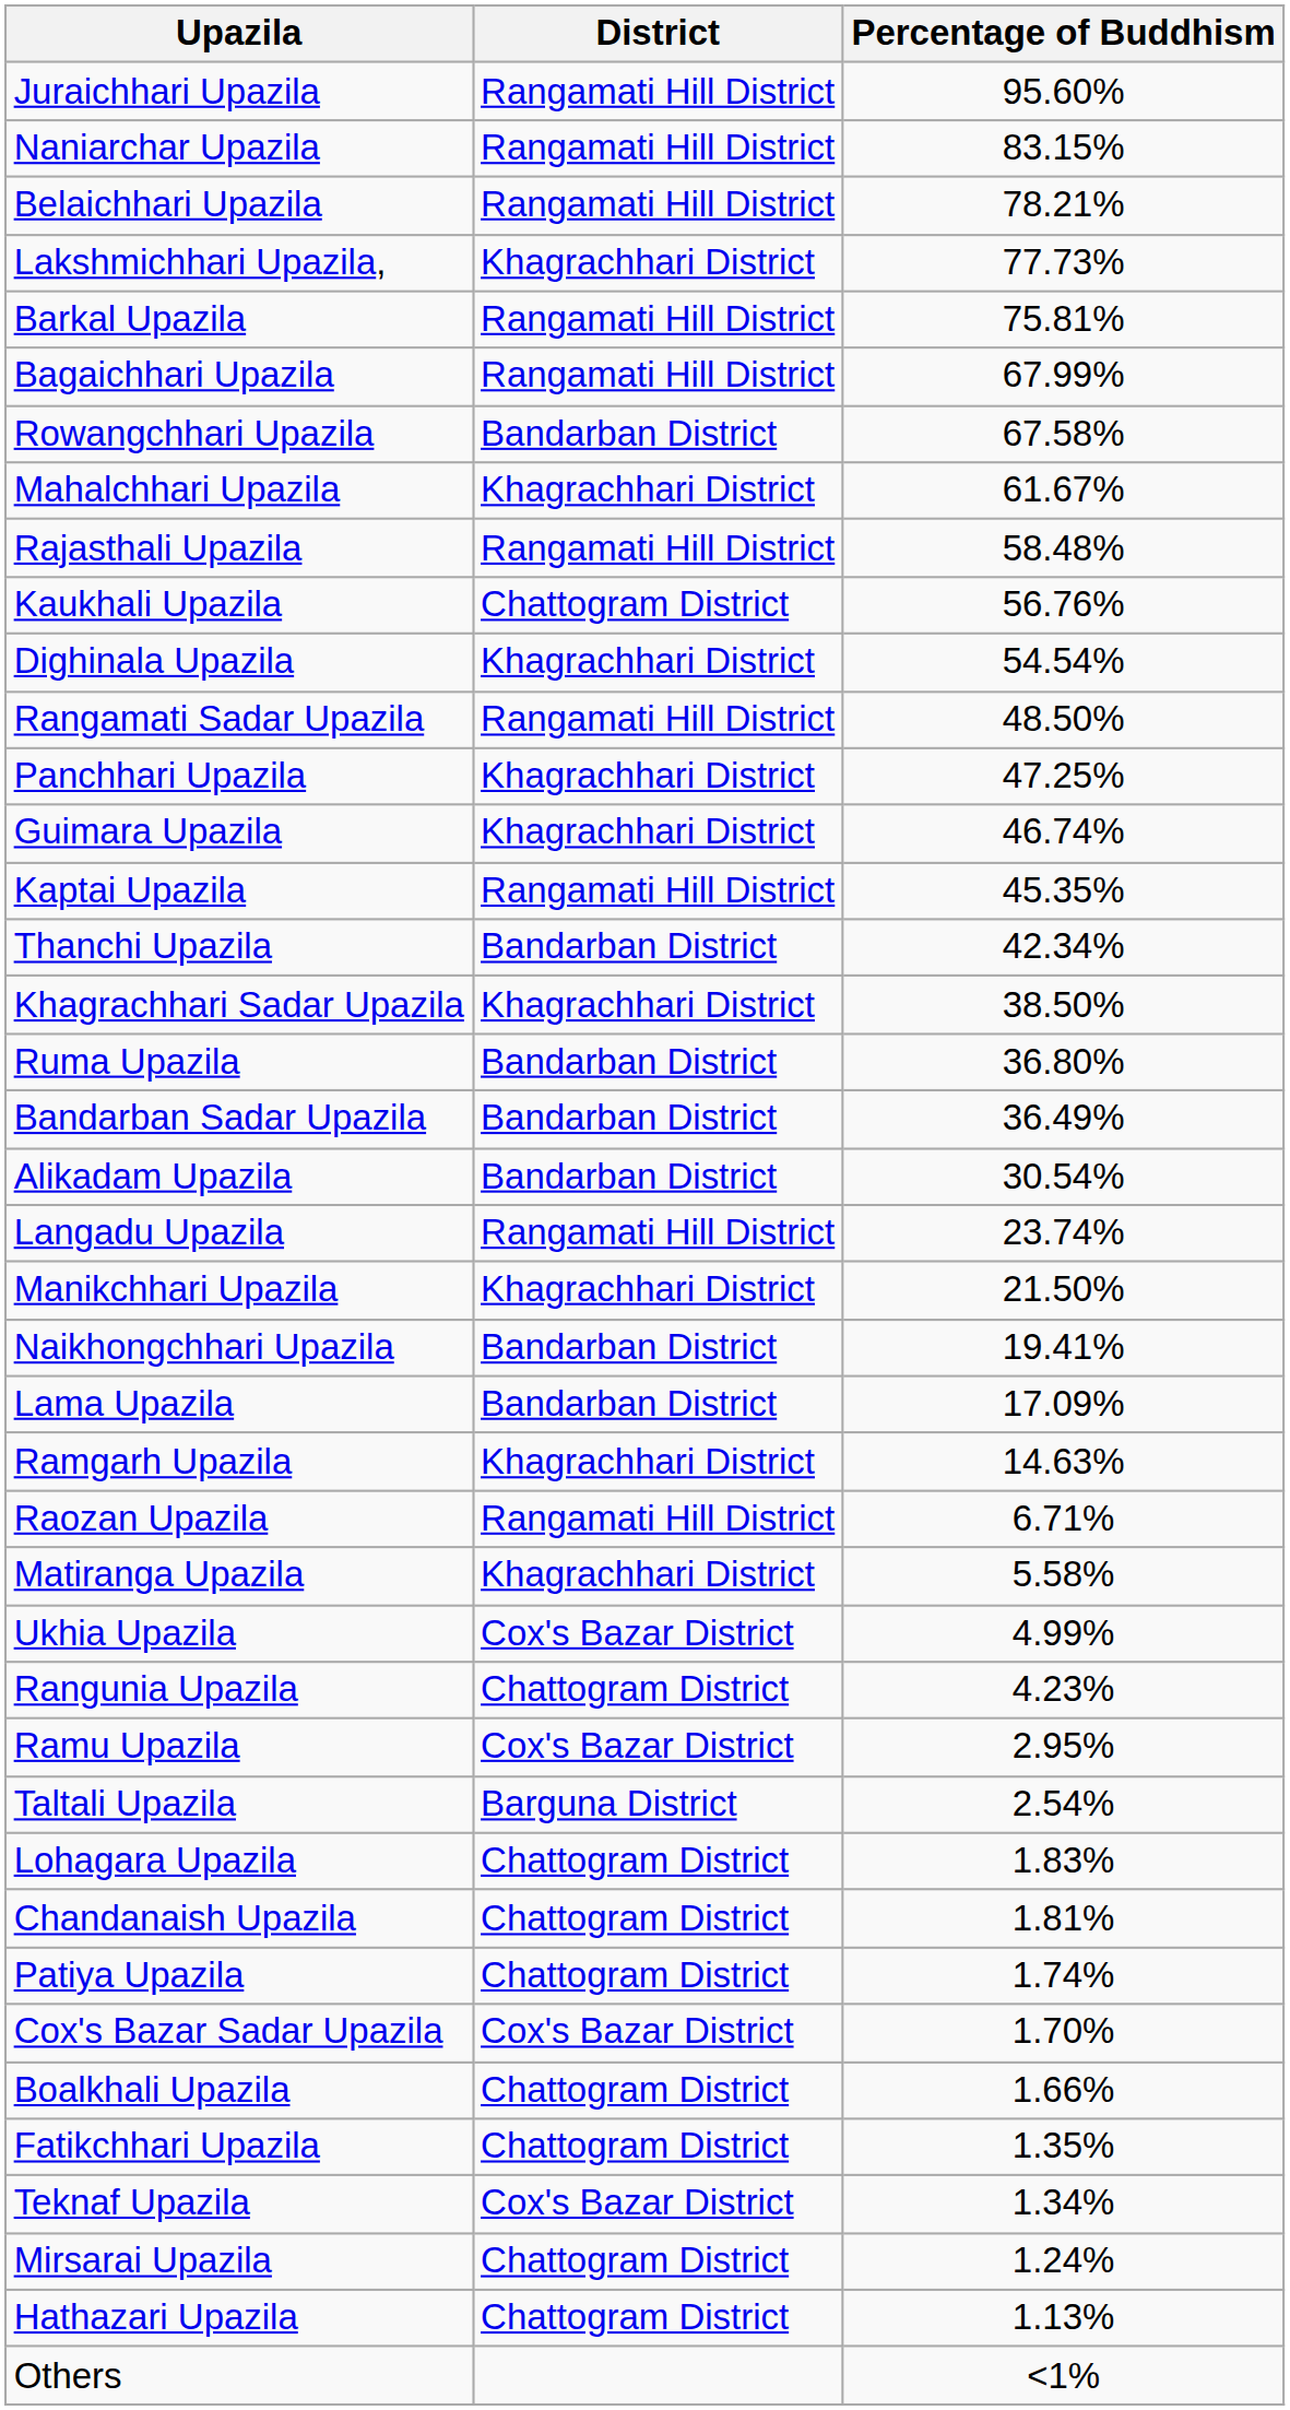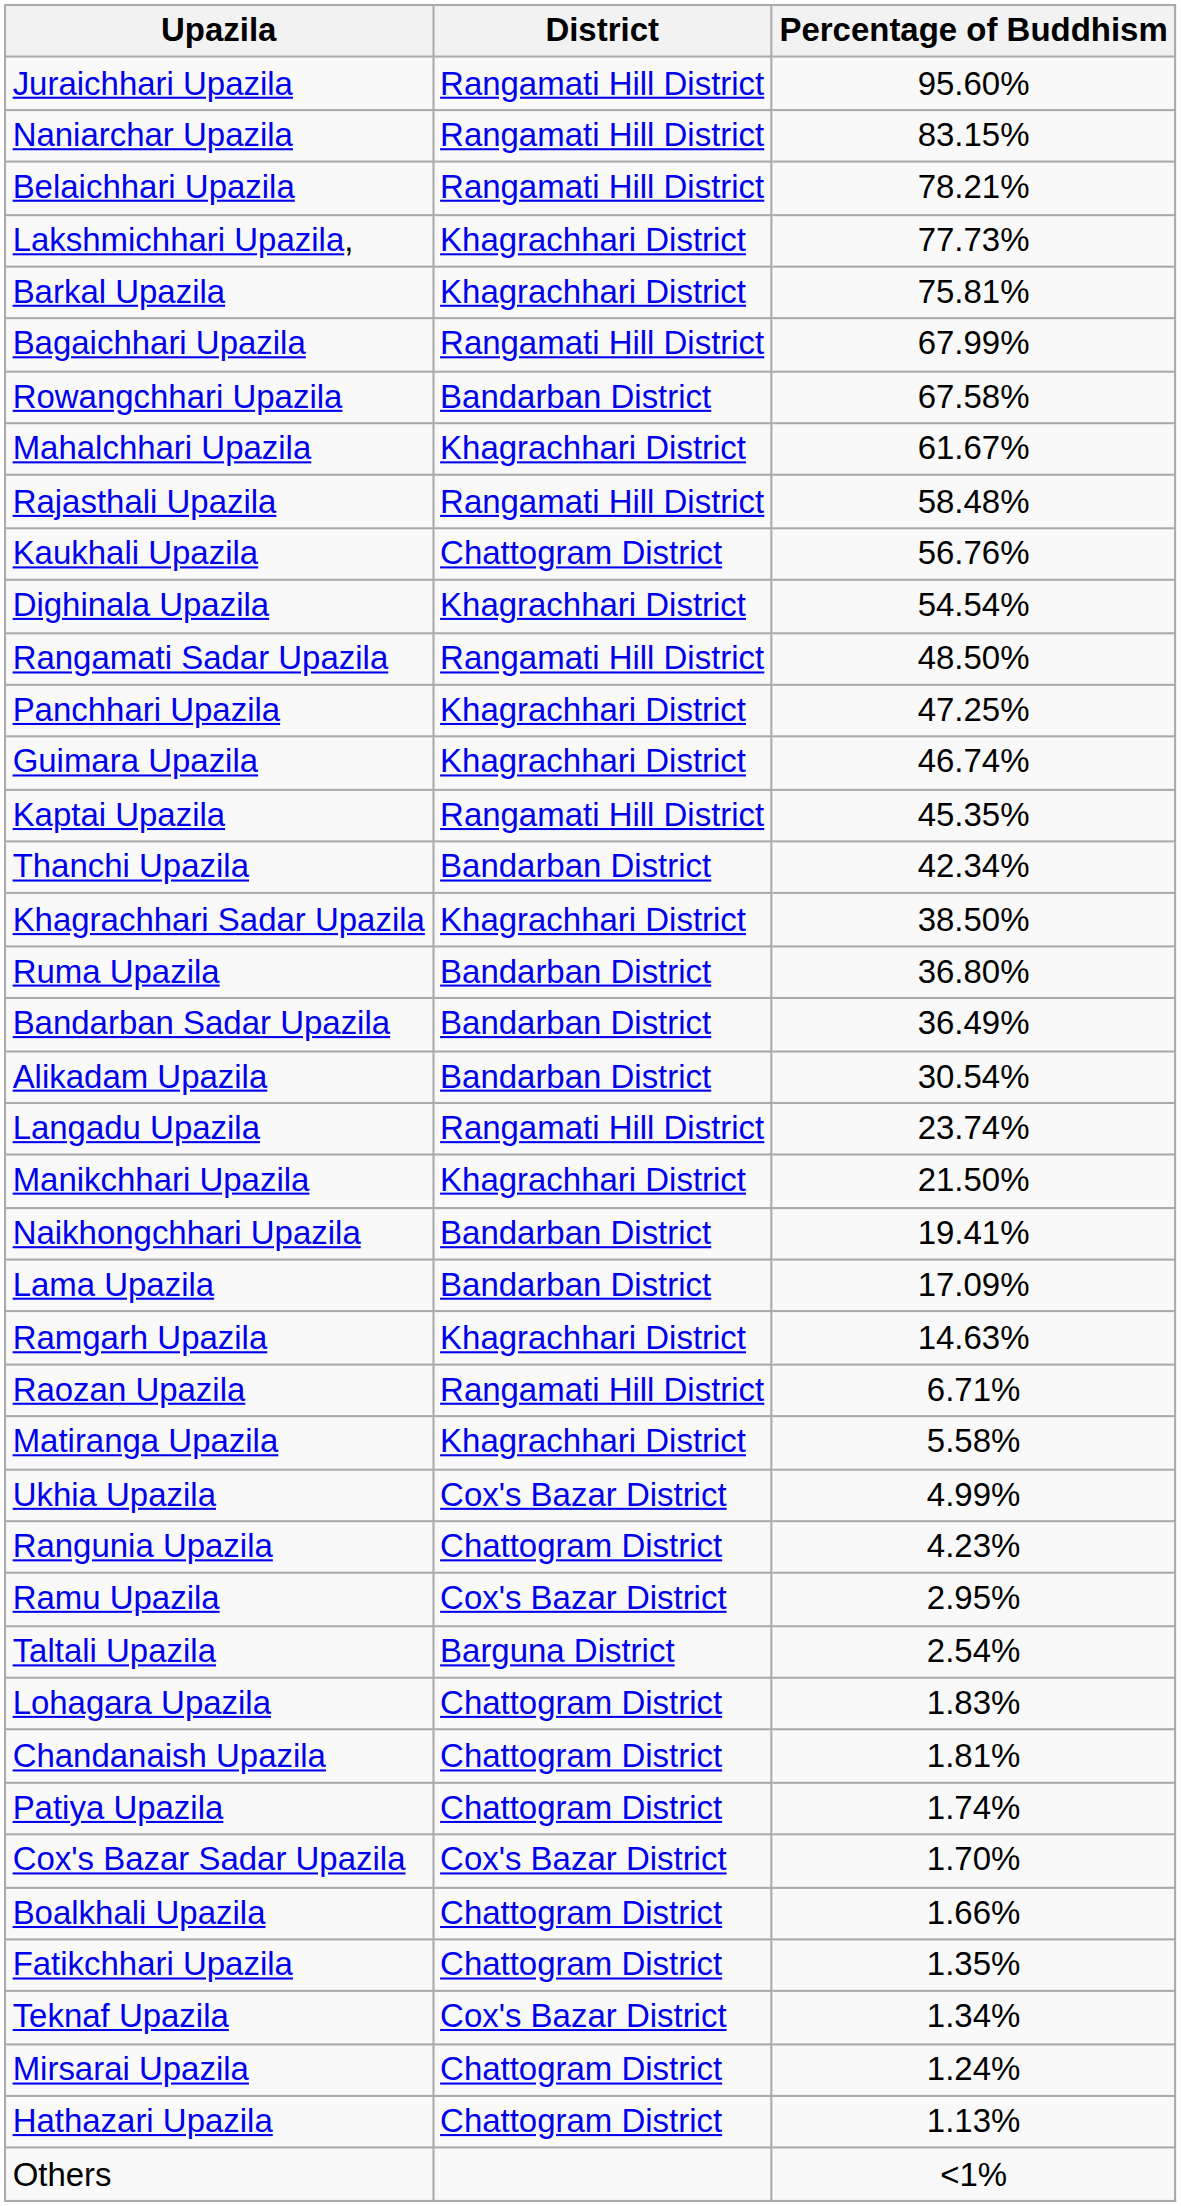Barkal Upazila | District: Rangamati Hill District -> Khagrachhari District
